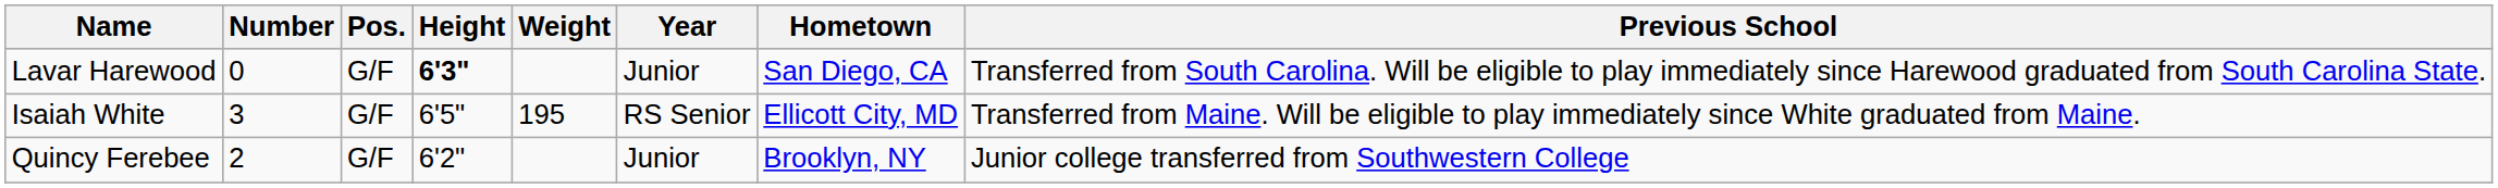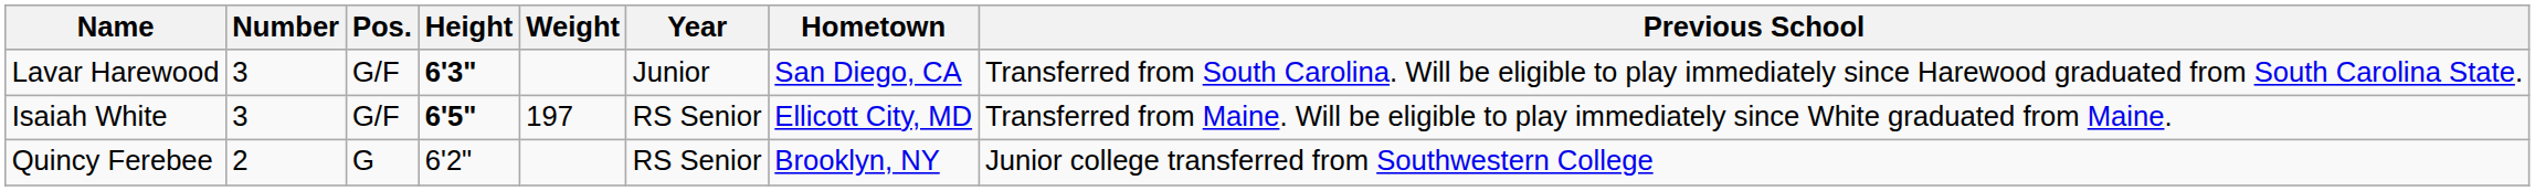Lavar Harewood | Number: 0 -> 3
Isaiah White | Height: normal -> bold
Isaiah White | Weight: 195 -> 197
Quincy Ferebee | Pos.: G/F -> G
Quincy Ferebee | Year: Junior -> RS Senior
